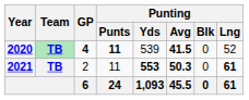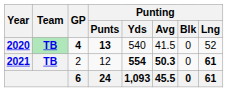2020 | Punting / Punts: 11 -> 13
2020 | Punting / Yds: 539 -> 540
2020 | Punting / Avg: bold -> normal
2021 | Punting / Punts: 11 -> 12
2021 | Punting / Yds: 553 -> 554
